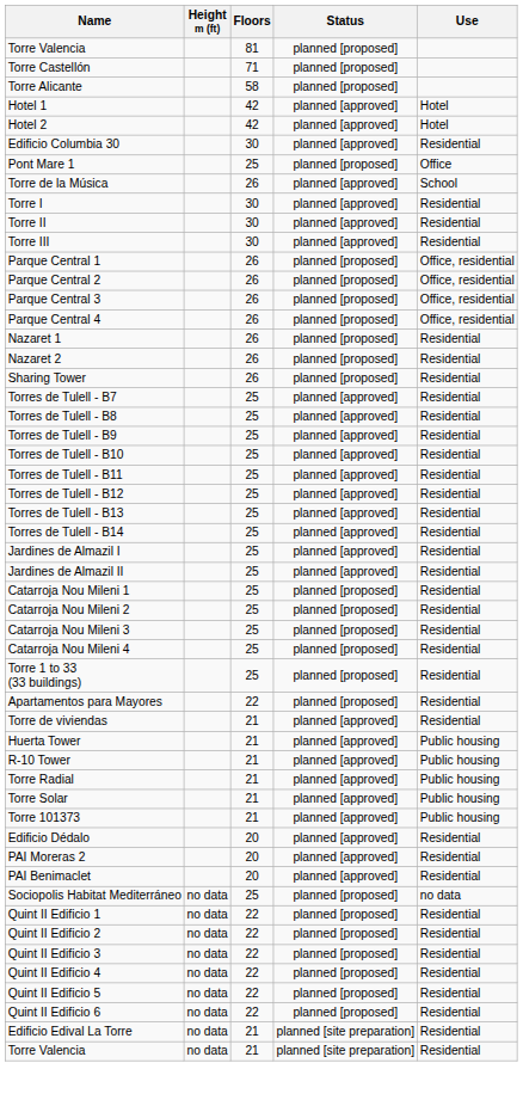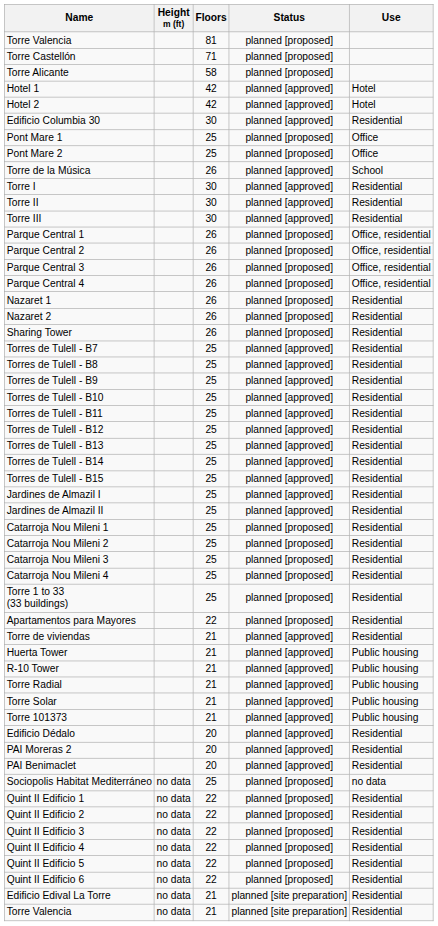+ row: Pont Mare 2 | 25 | planned [proposed] | Office
+ row: Torres de Tulell - B15 | 25 | planned [approved] | Residential
